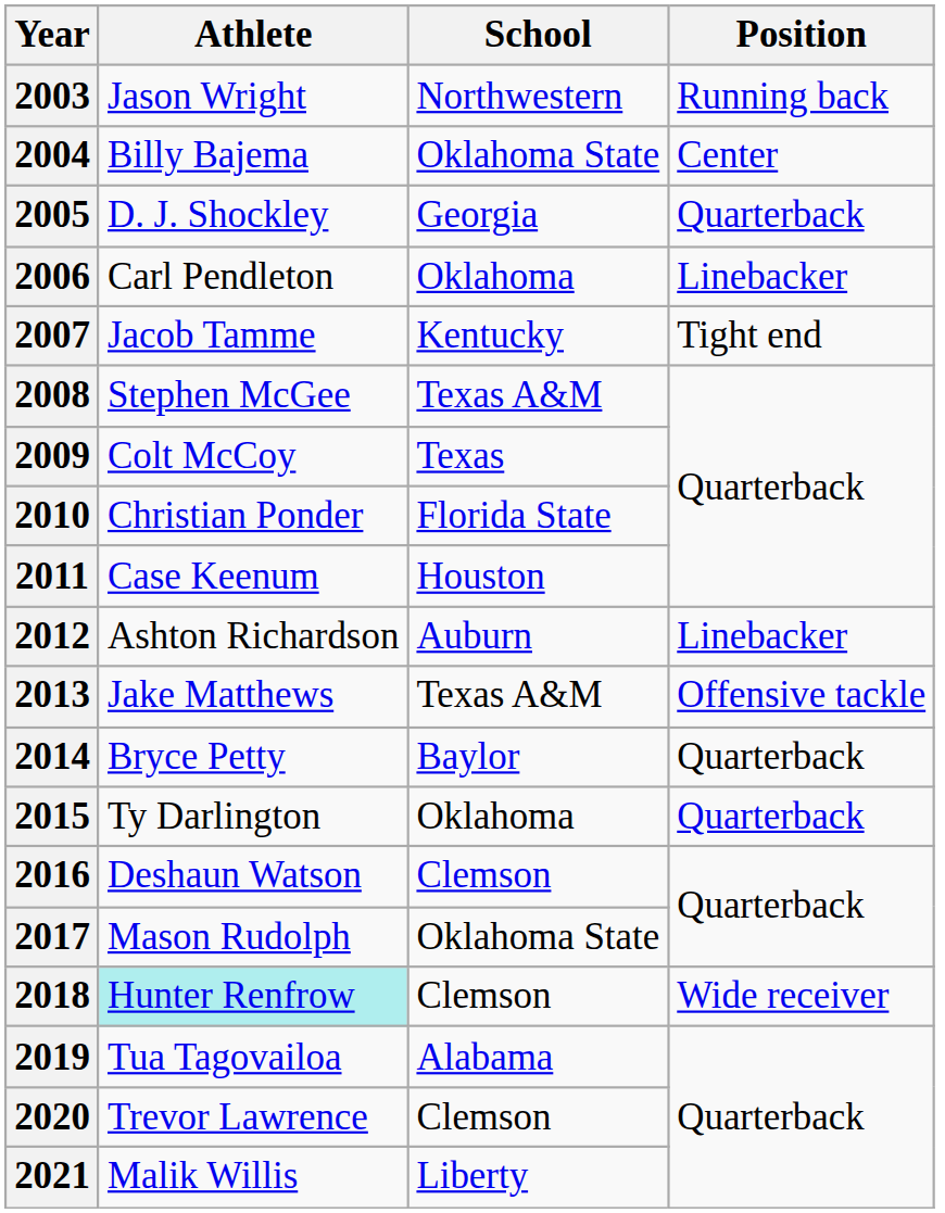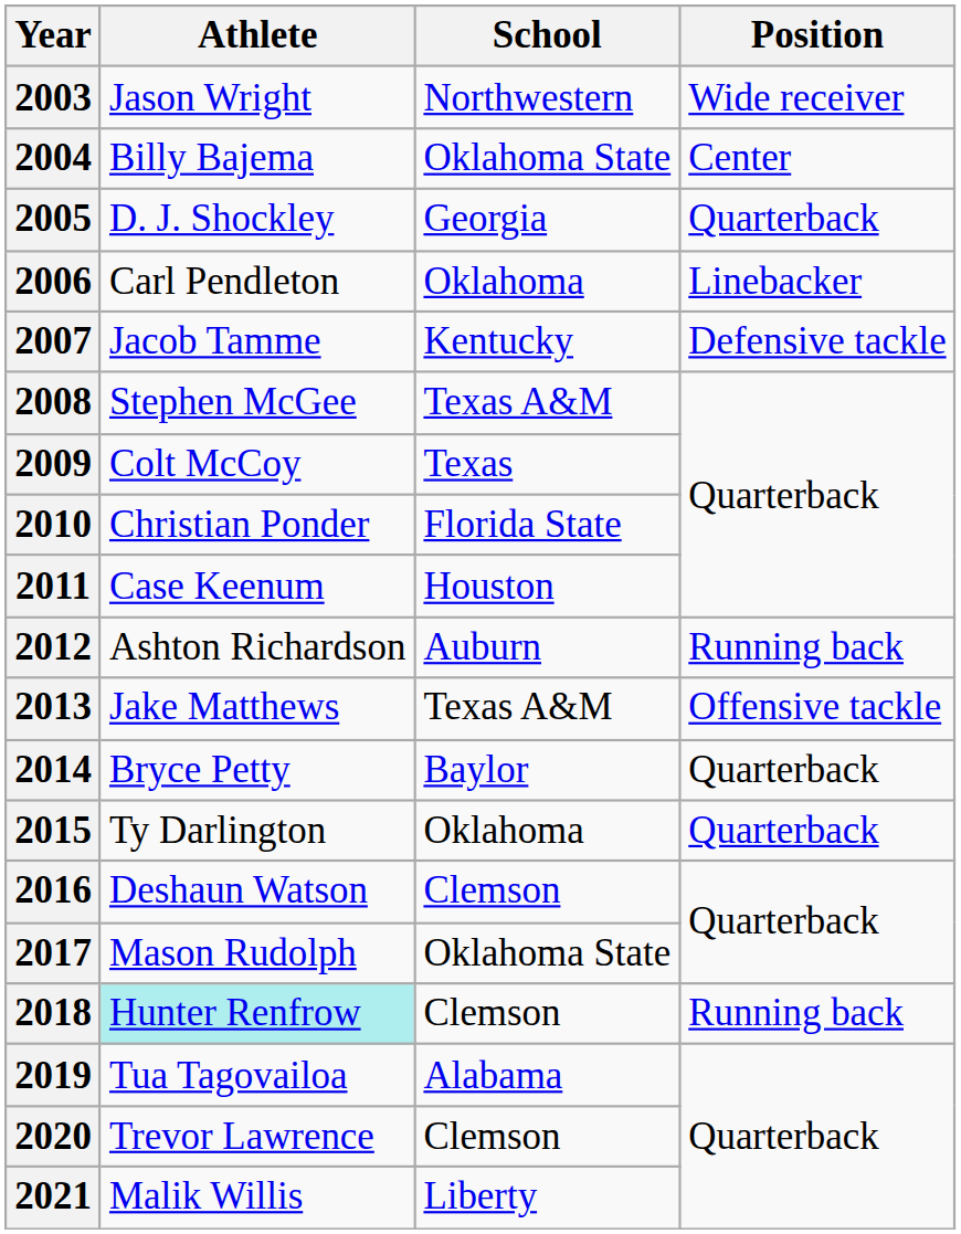2003 | Position: Running back -> Wide receiver
2007 | Position: Tight end -> Defensive tackle
2012 | Position: Linebacker -> Running back
2018 | Position: Wide receiver -> Running back
